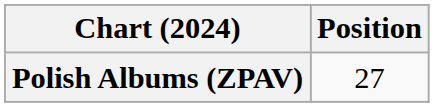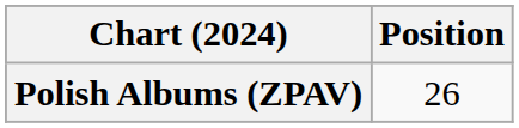Polish Albums (ZPAV) | Position: 27 -> 26
